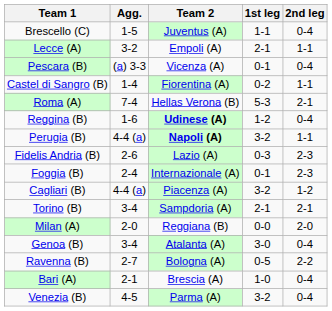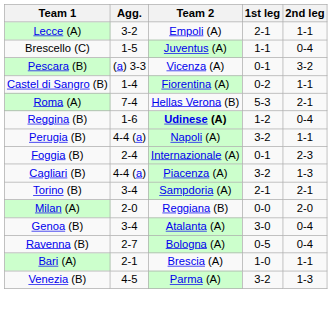rows swapped: Brescello (C) <-> Lecce (A)
Pescara (B) | 2nd leg: 0-4 -> 3-2
Perugia (B) | Team 2: bold -> normal
- row: Fidelis Andria (B) | 2-6 | Lazio (A) | 0-3 | 2-3
Cagliari (B) | 2nd leg: 1-2 -> 1-3
Ravenna (B) | 2nd leg: 2-2 -> 0-4
Bari (A) | 2nd leg: 0-4 -> 1-1
Venezia (B) | 2nd leg: 0-4 -> 1-3
